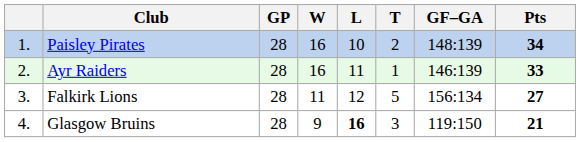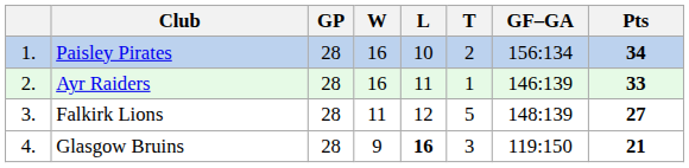Paisley Pirates | GF–GA: 148:139 -> 156:134
Falkirk Lions | GF–GA: 156:134 -> 148:139
